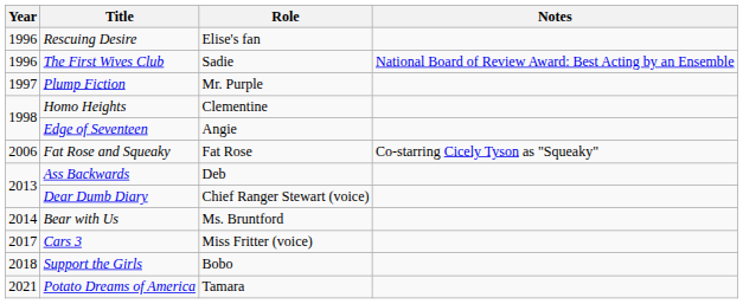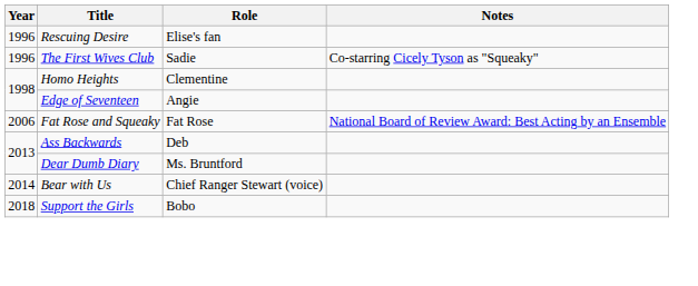The First Wives Club | Notes: National Board of Review Award: Best Acting by an Ensemble -> Co-starring Cicely Tyson as "Squeaky"
- row: 1997 | Plump Fiction | Mr. Purple
Fat Rose and Squeaky | Notes: Co-starring Cicely Tyson as "Squeaky" -> National Board of Review Award: Best Acting by an Ensemble
Dear Dumb Diary | Role: Chief Ranger Stewart (voice) -> Ms. Bruntford
Bear with Us | Role: Ms. Bruntford -> Chief Ranger Stewart (voice)
- row: 2017 | Cars 3 | Miss Fritter (voice)
- row: 2021 | Potato Dreams of America | Tamara
